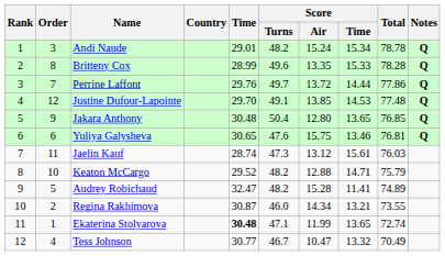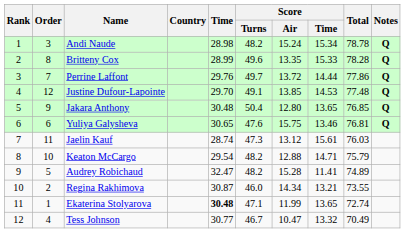Andi Naude | Time: 29.01 -> 28.98
Keaton McCargo | Time: 29.52 -> 29.54
